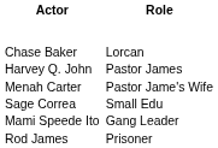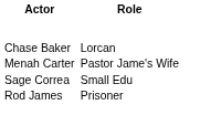- row: Harvey Q. John | Pastor James
- row: Mami Speede Ito | Gang Leader
